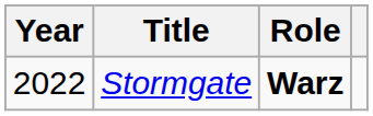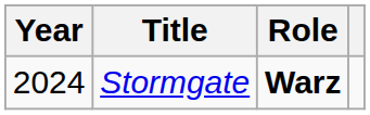Stormgate | Year: 2022 -> 2024
